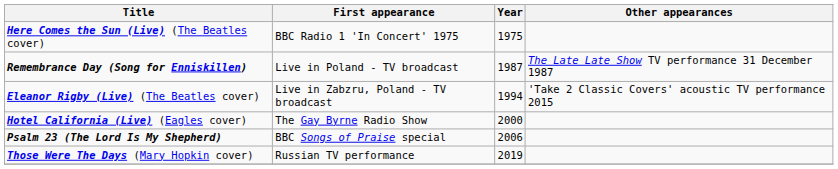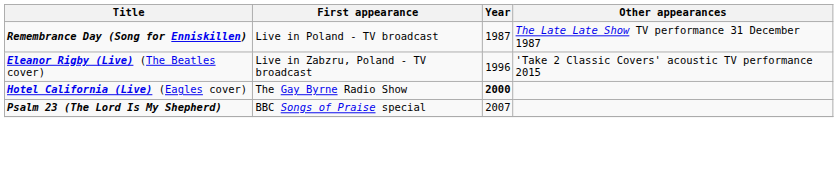- row: Here Comes the Sun (Live) (The Beatles cover) | BBC Radio 1 'In Concert' 1975 | 1975
Eleanor Rigby (Live) (The Beatles cover) | Year: 1994 -> 1996
Hotel California (Live) (Eagles cover) | Year: normal -> bold
Psalm 23 (The Lord Is My Shepherd) | Year: 2006 -> 2007
- row: Those Were The Days (Mary Hopkin cover) | Russian TV performance | 2019
